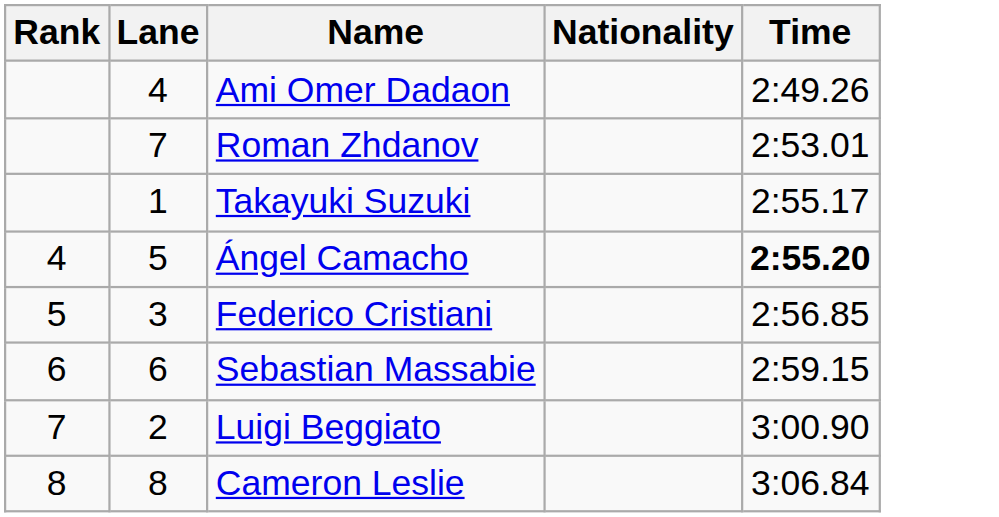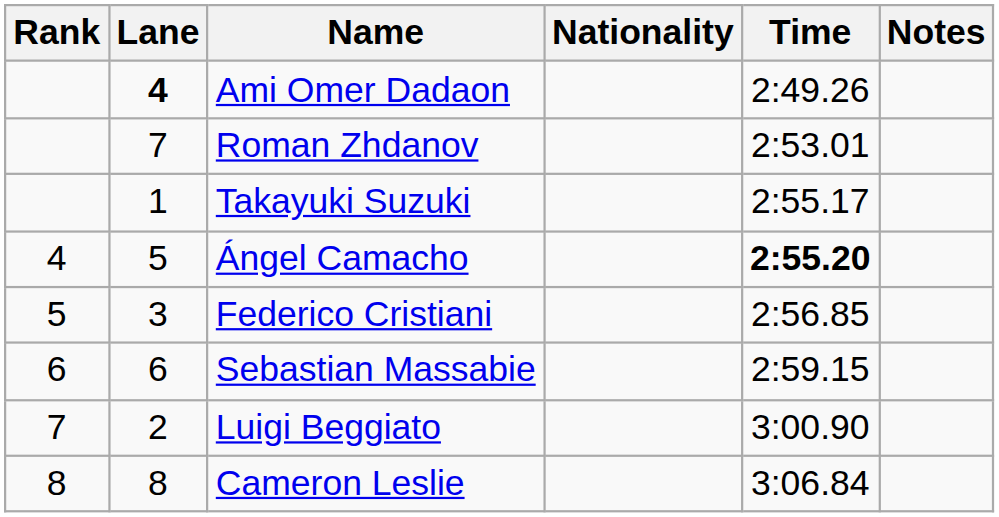+ column: Notes
Ami Omer Dadaon | Lane: normal -> bold
